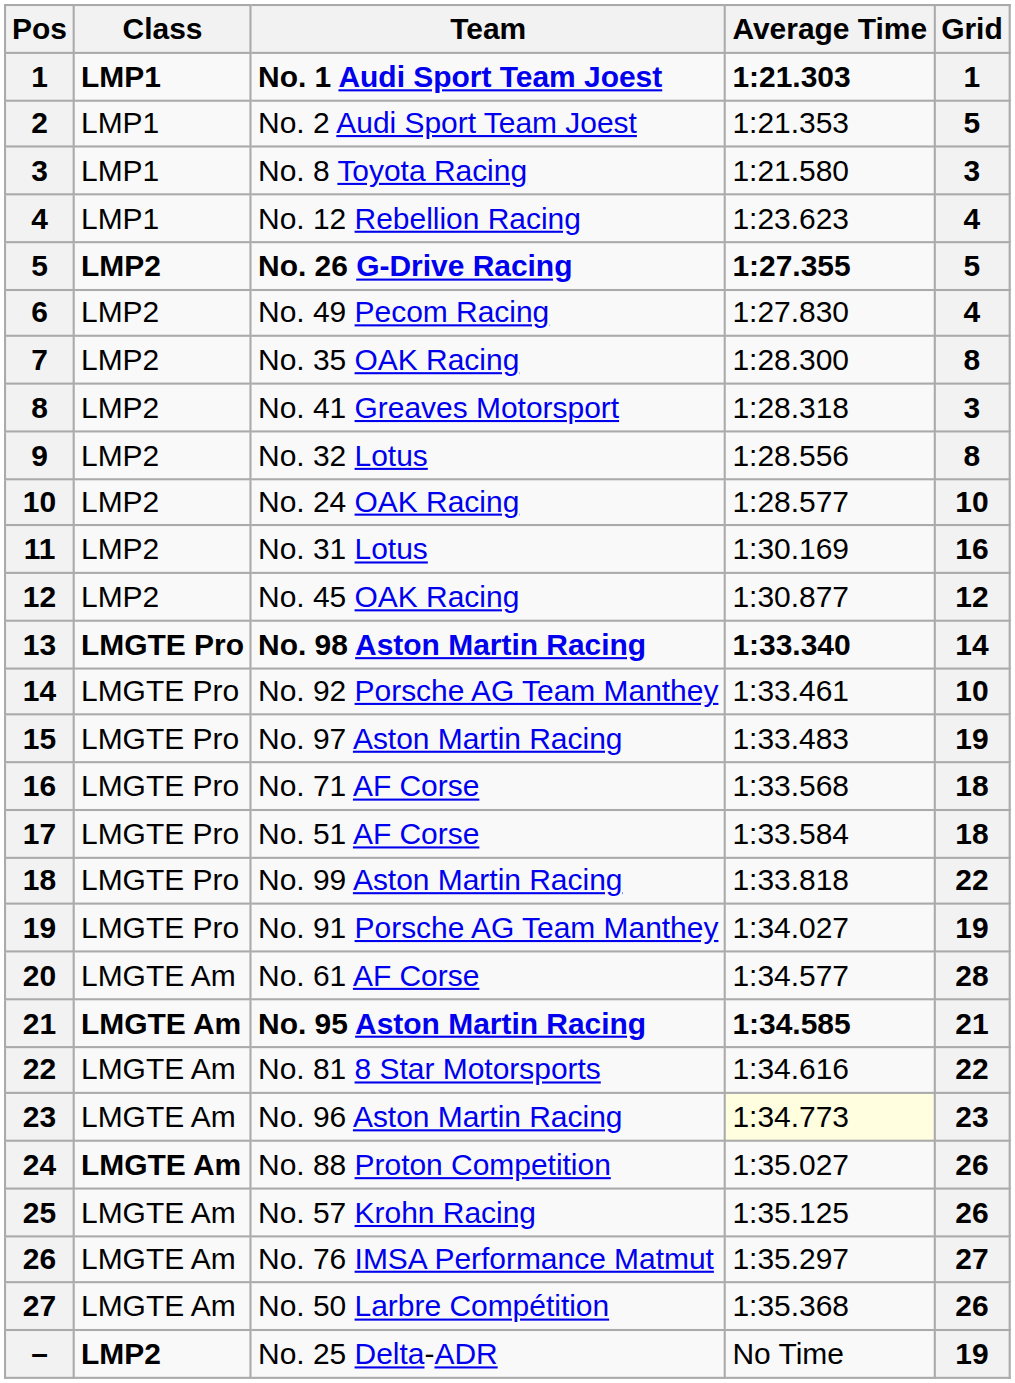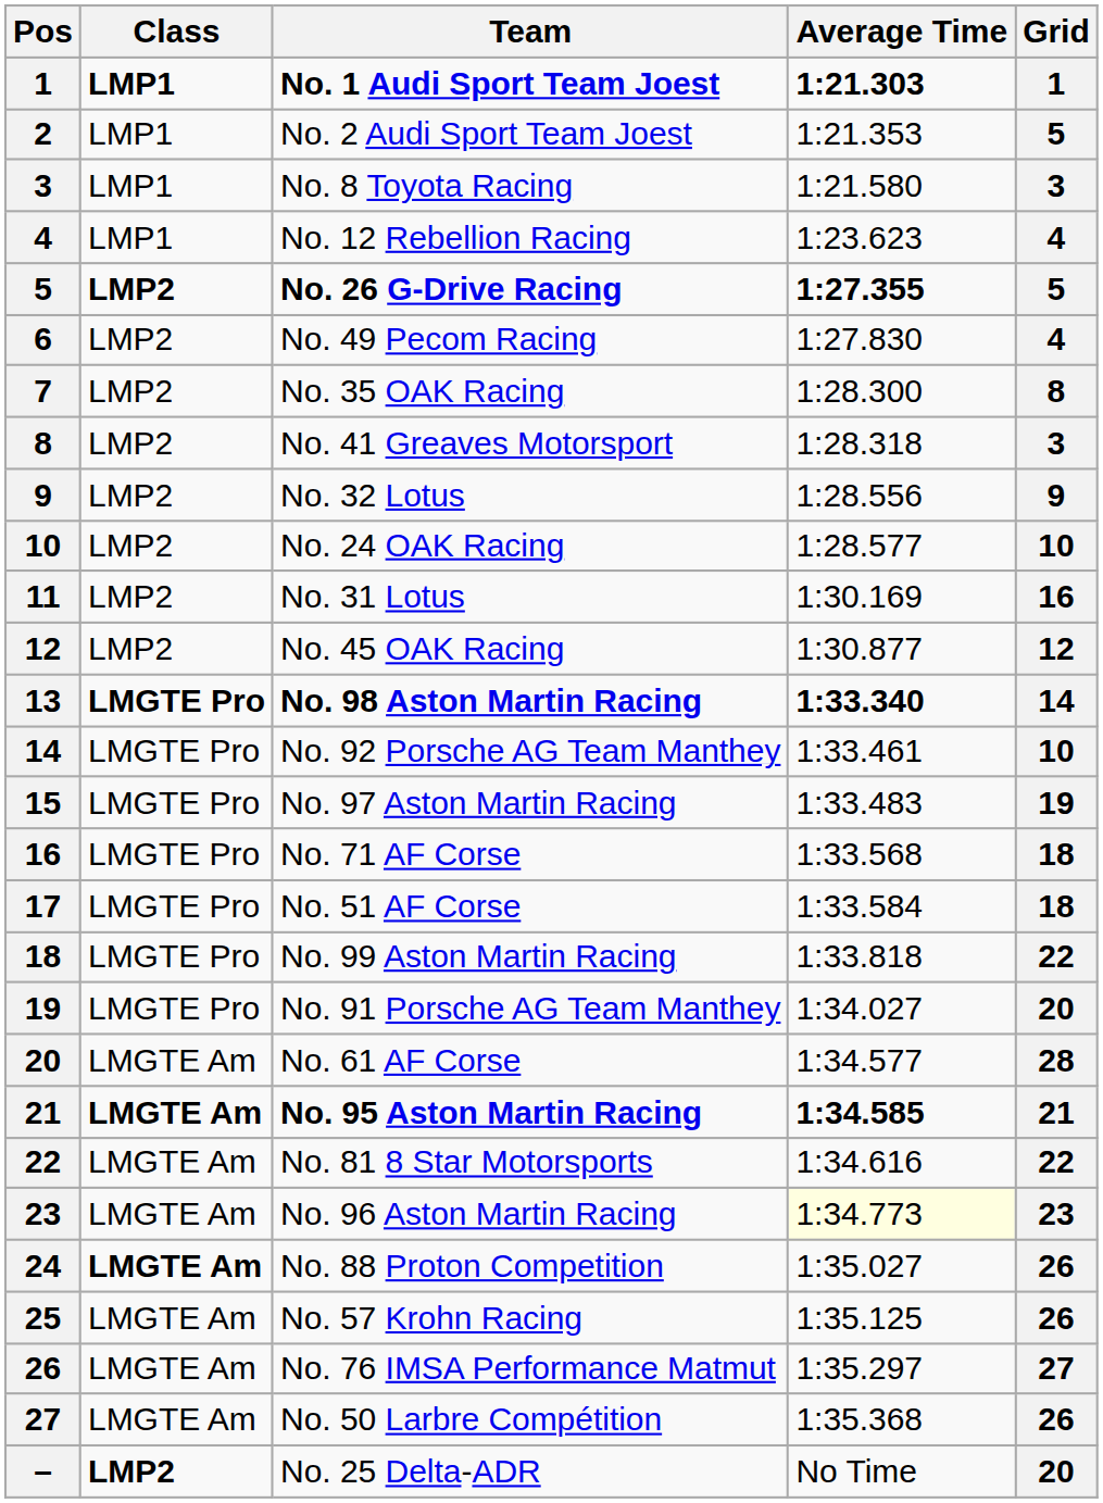No. 32 Lotus | Grid: 8 -> 9
No. 91 Porsche AG Team Manthey | Grid: 19 -> 20
No. 25 Delta-ADR | Grid: 19 -> 20
